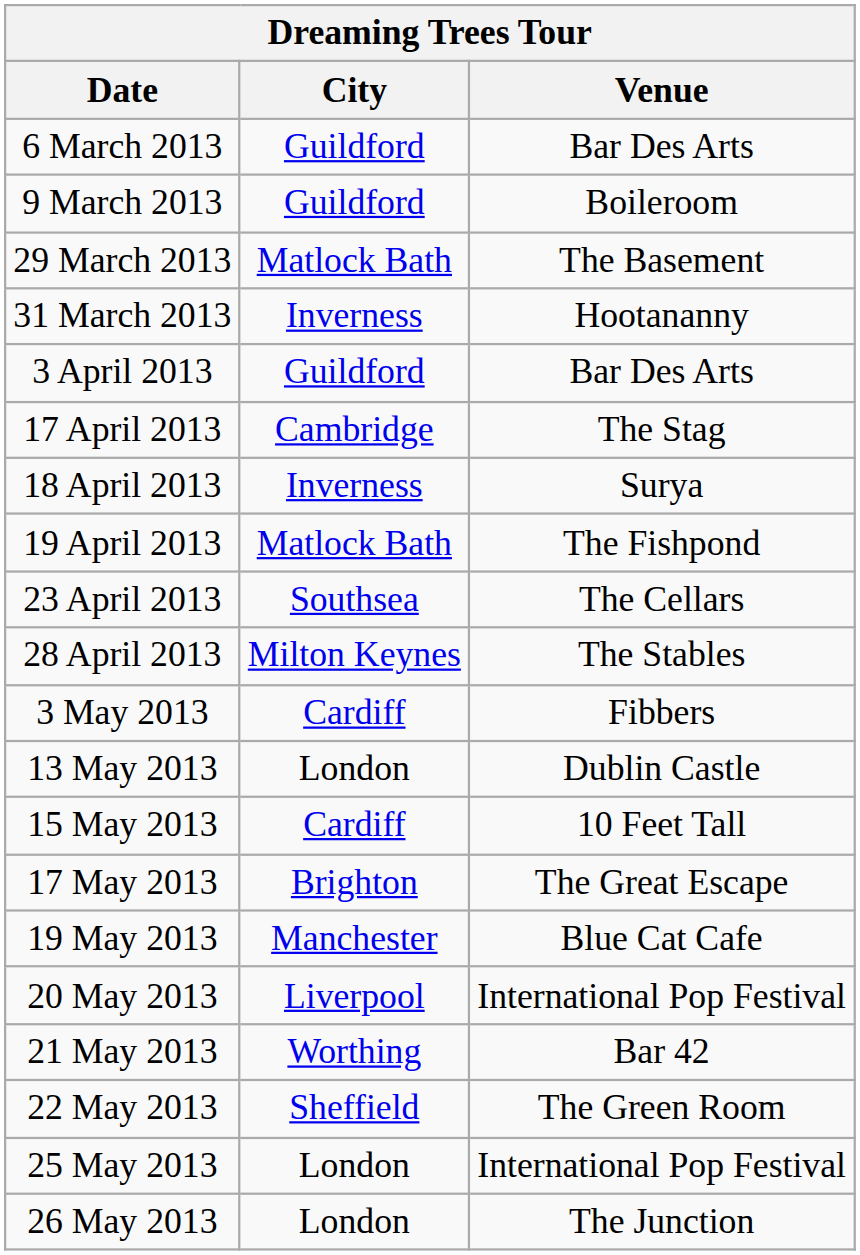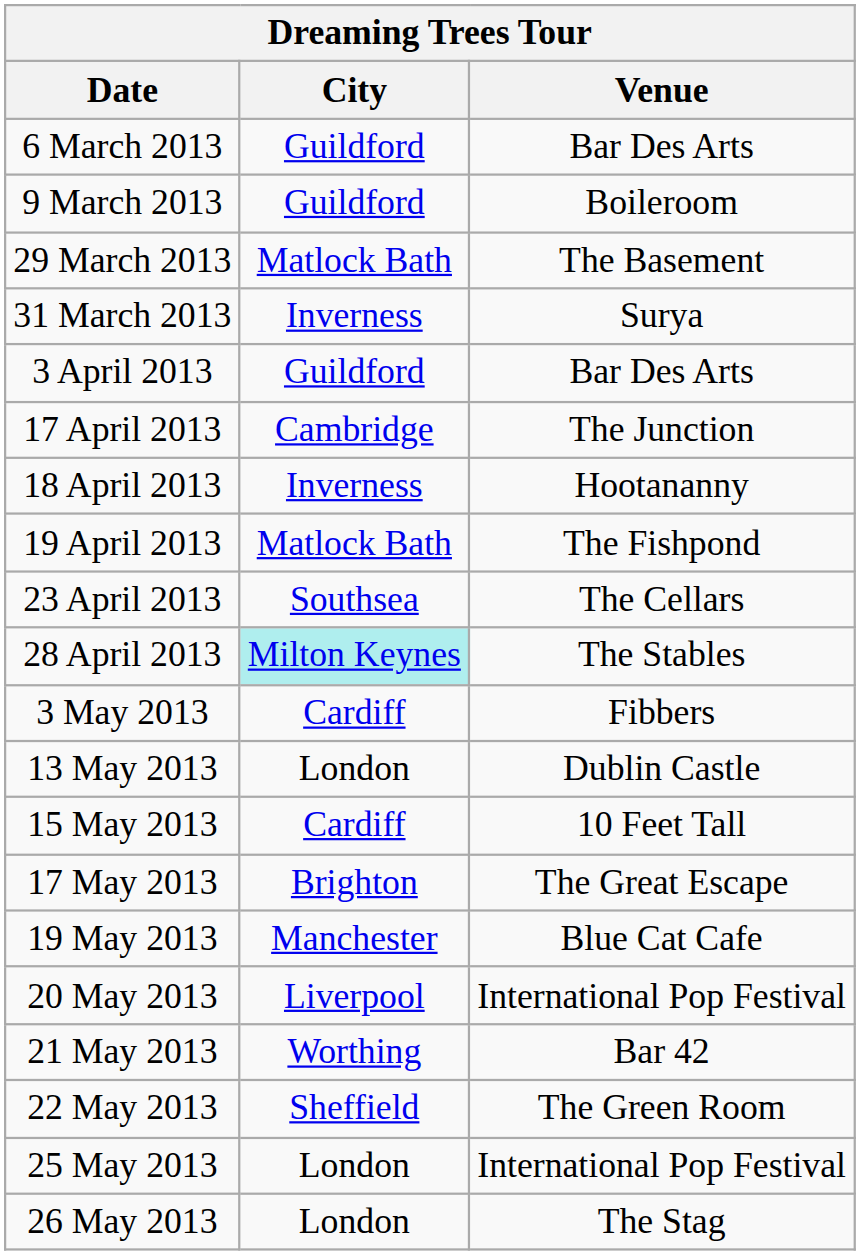31 March 2013 | Venue: Hootananny -> Surya
17 April 2013 | Venue: The Stag -> The Junction
18 April 2013 | Venue: Surya -> Hootananny
28 April 2013 | City: no background -> paleturquoise background
26 May 2013 | Venue: The Junction -> The Stag
